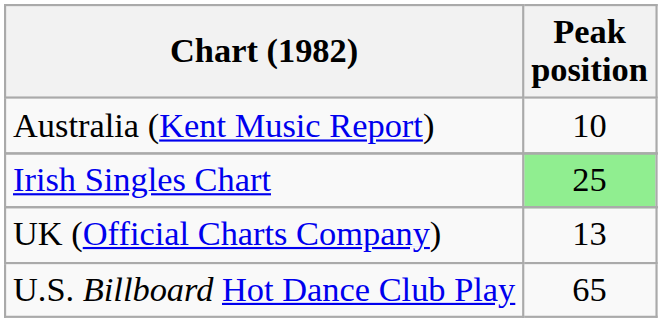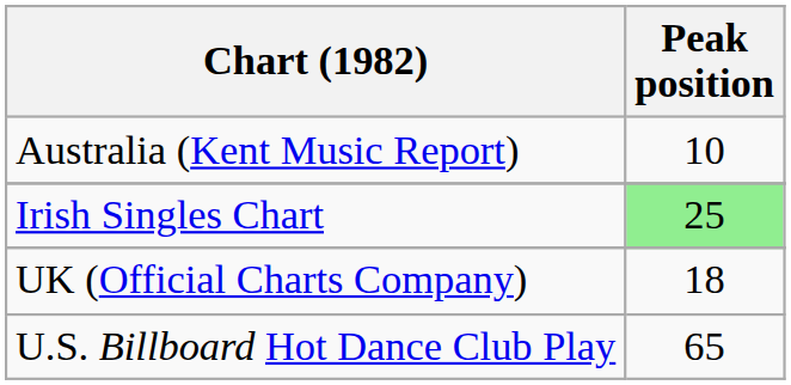UK (Official Charts Company) | Peak position: 13 -> 18
